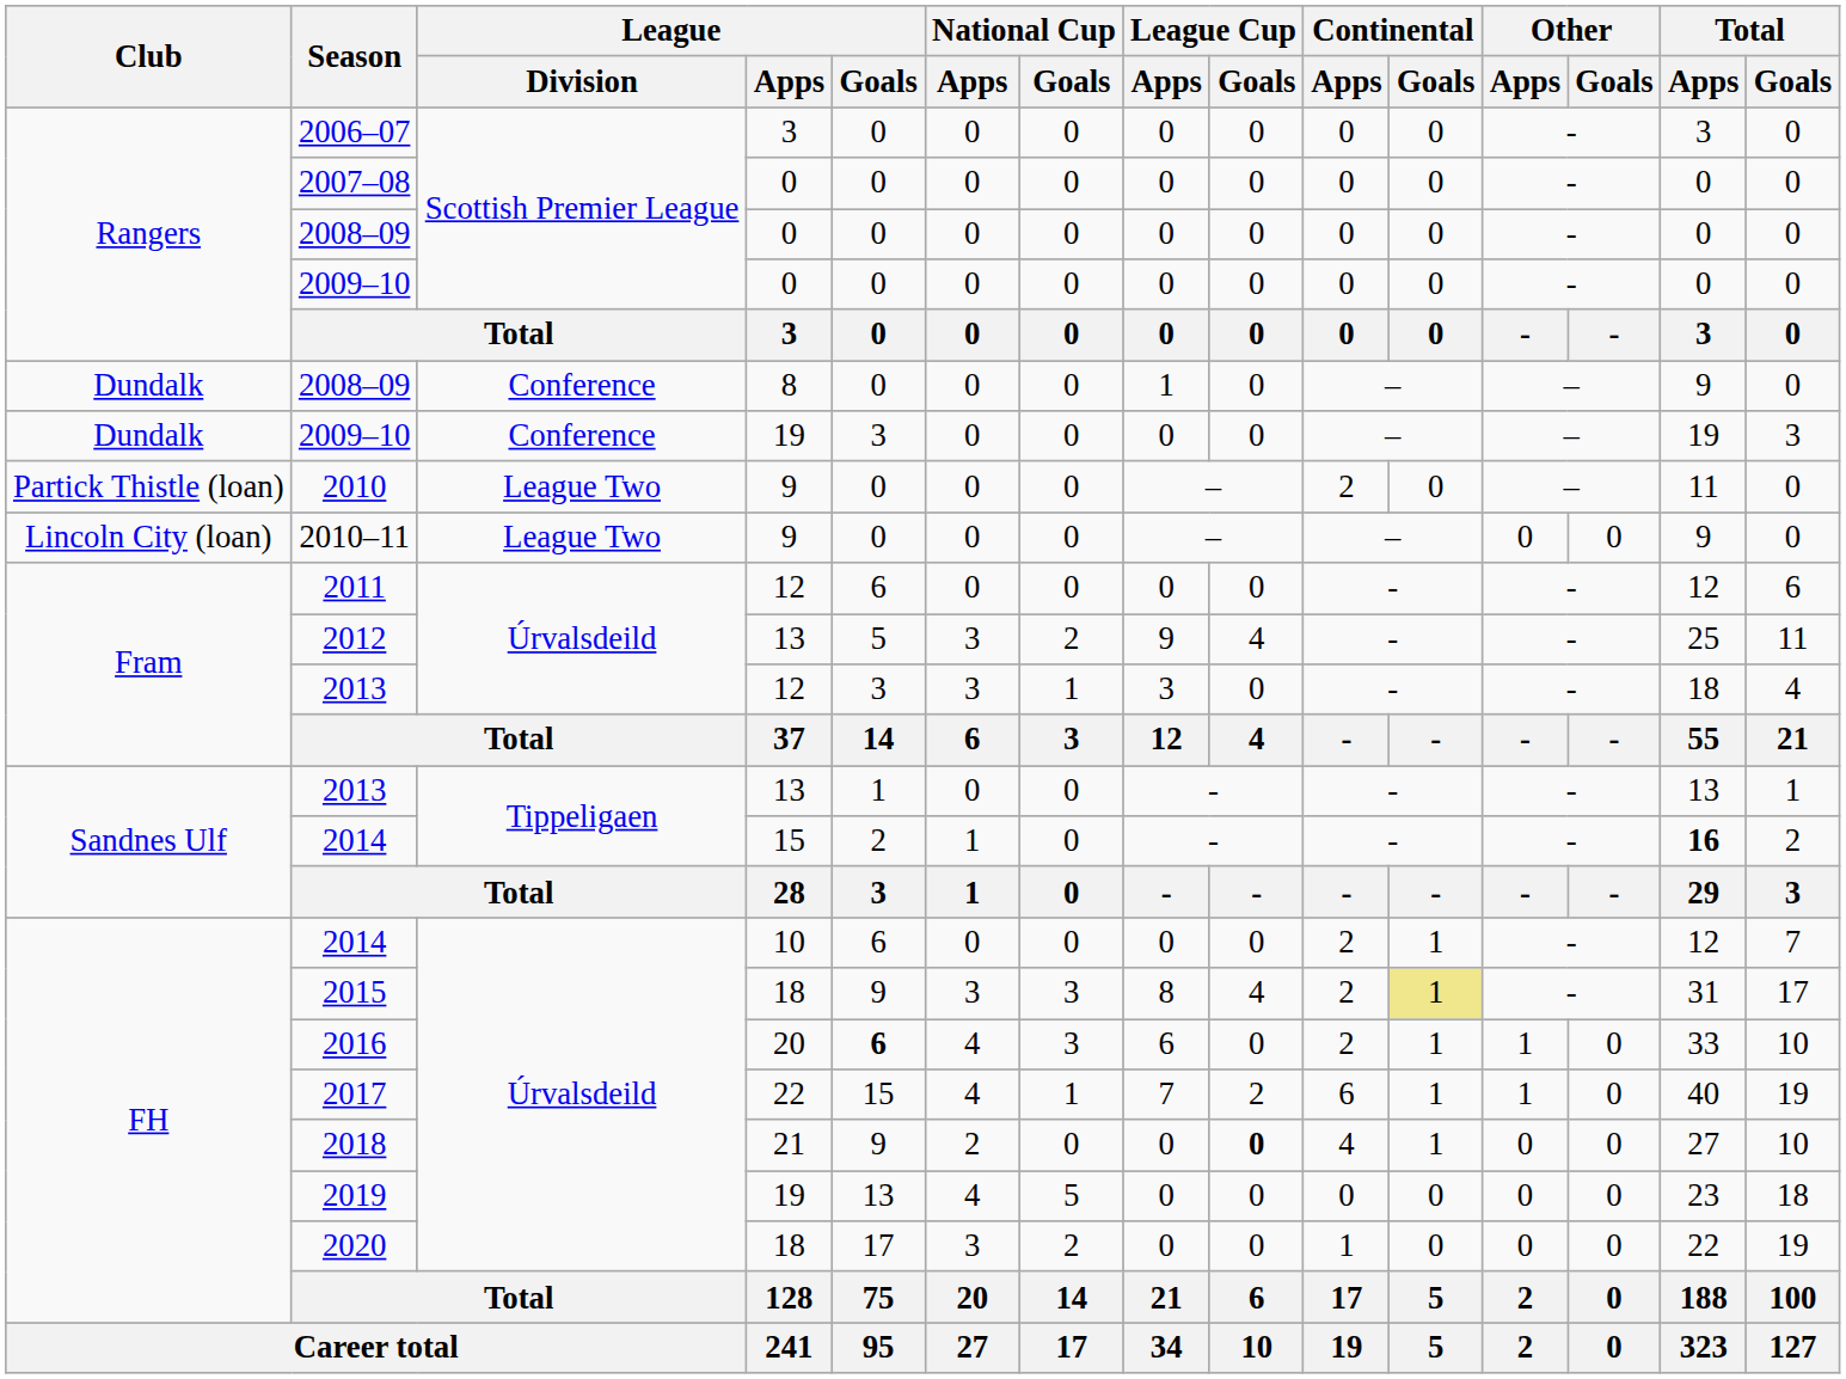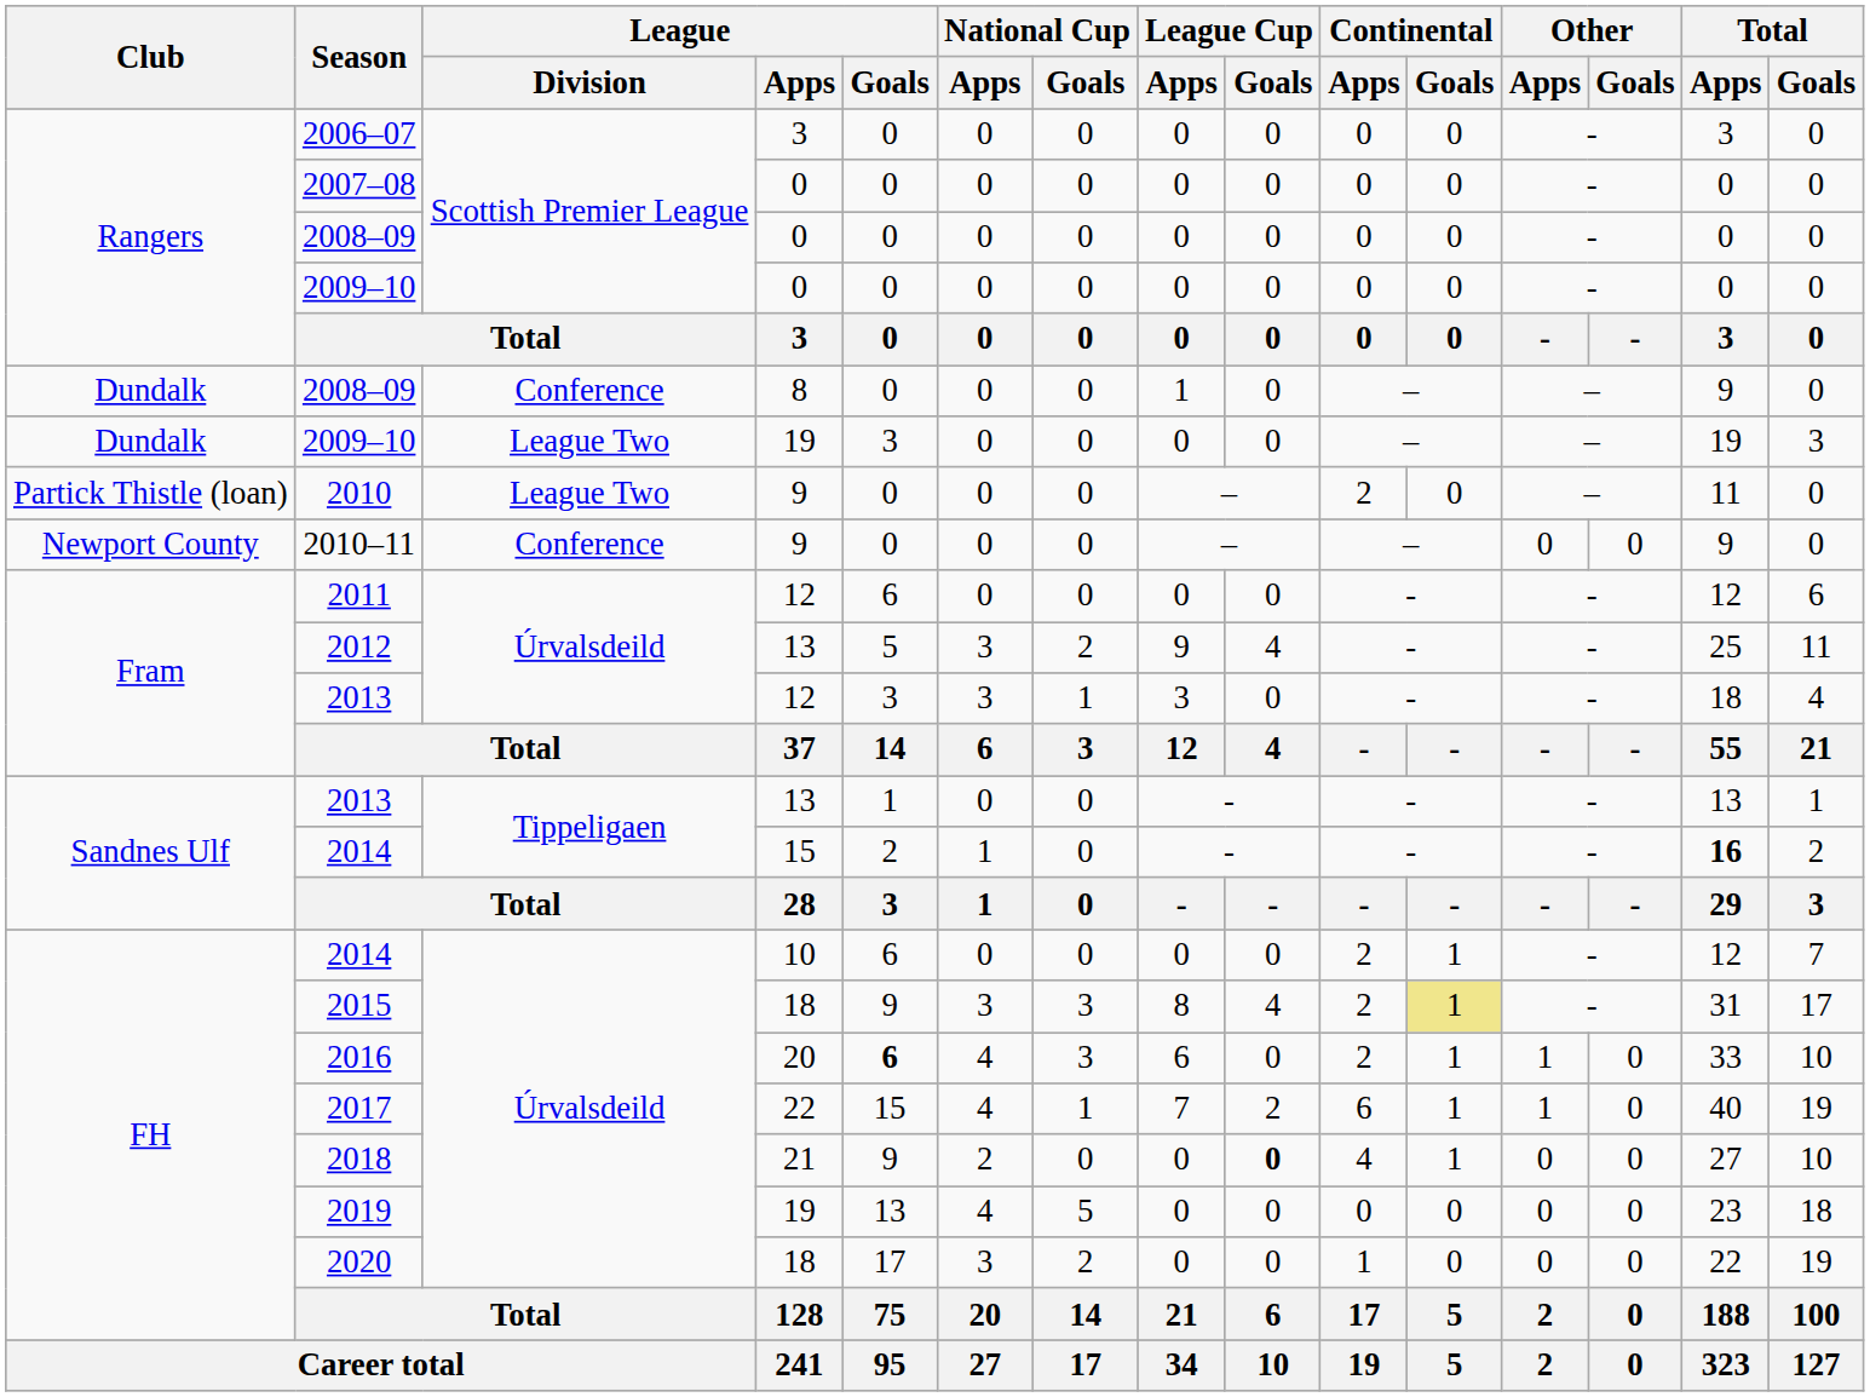2009–10 / 19 | League / Division: Conference -> League Two
2010–11 | Club: Lincoln City (loan) -> Newport County
2010–11 | League / Division: League Two -> Conference
